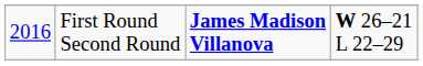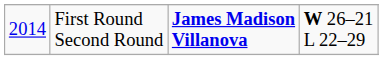First Round Second Round | column 1: 2016 -> 2014
